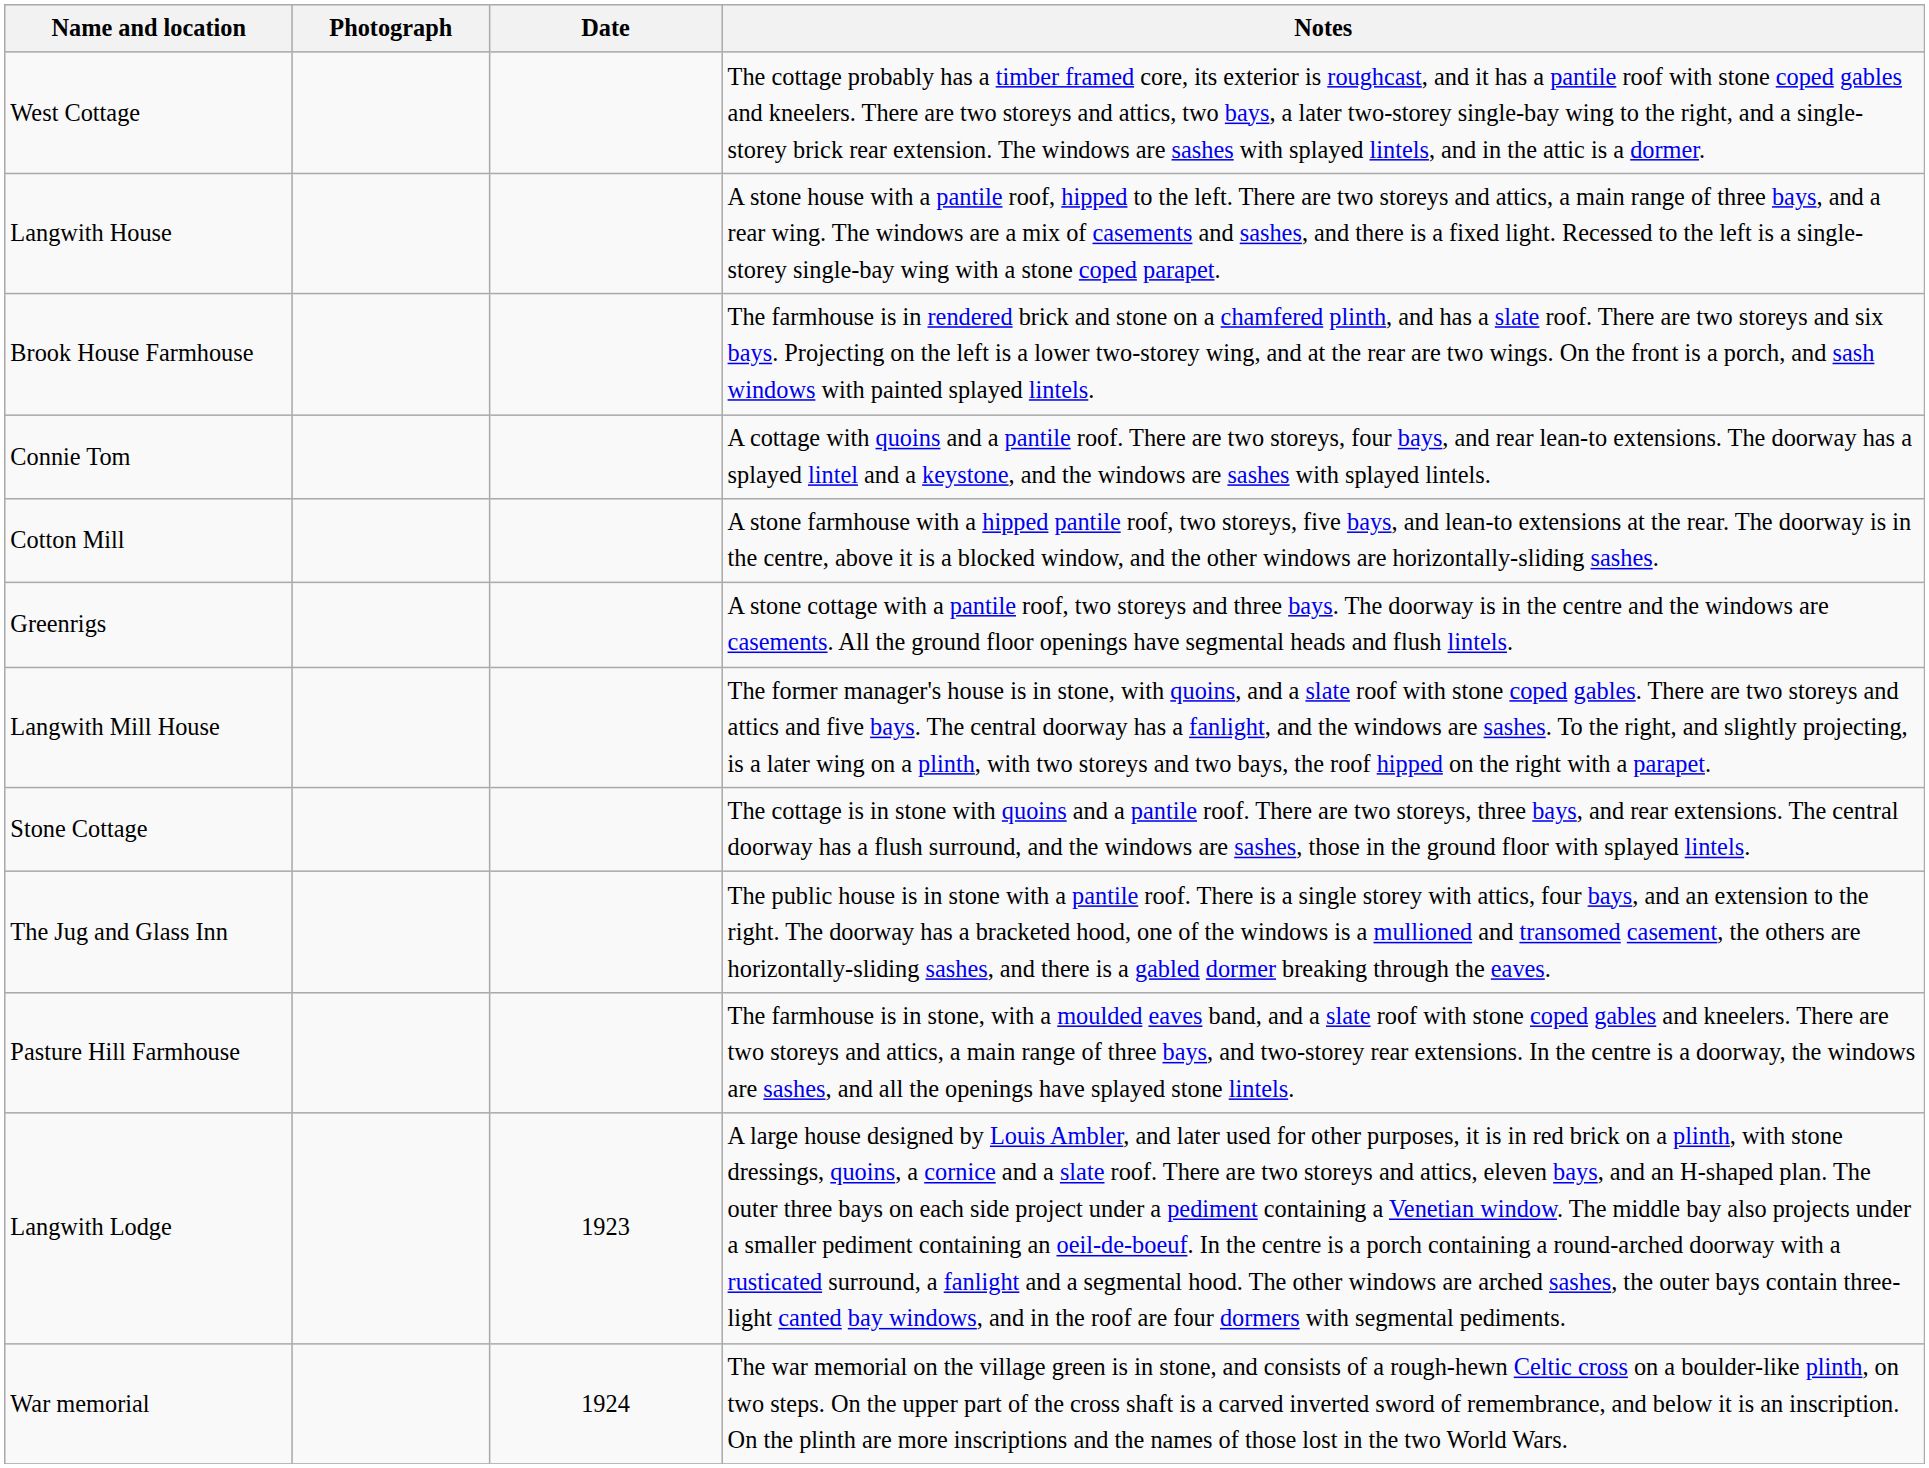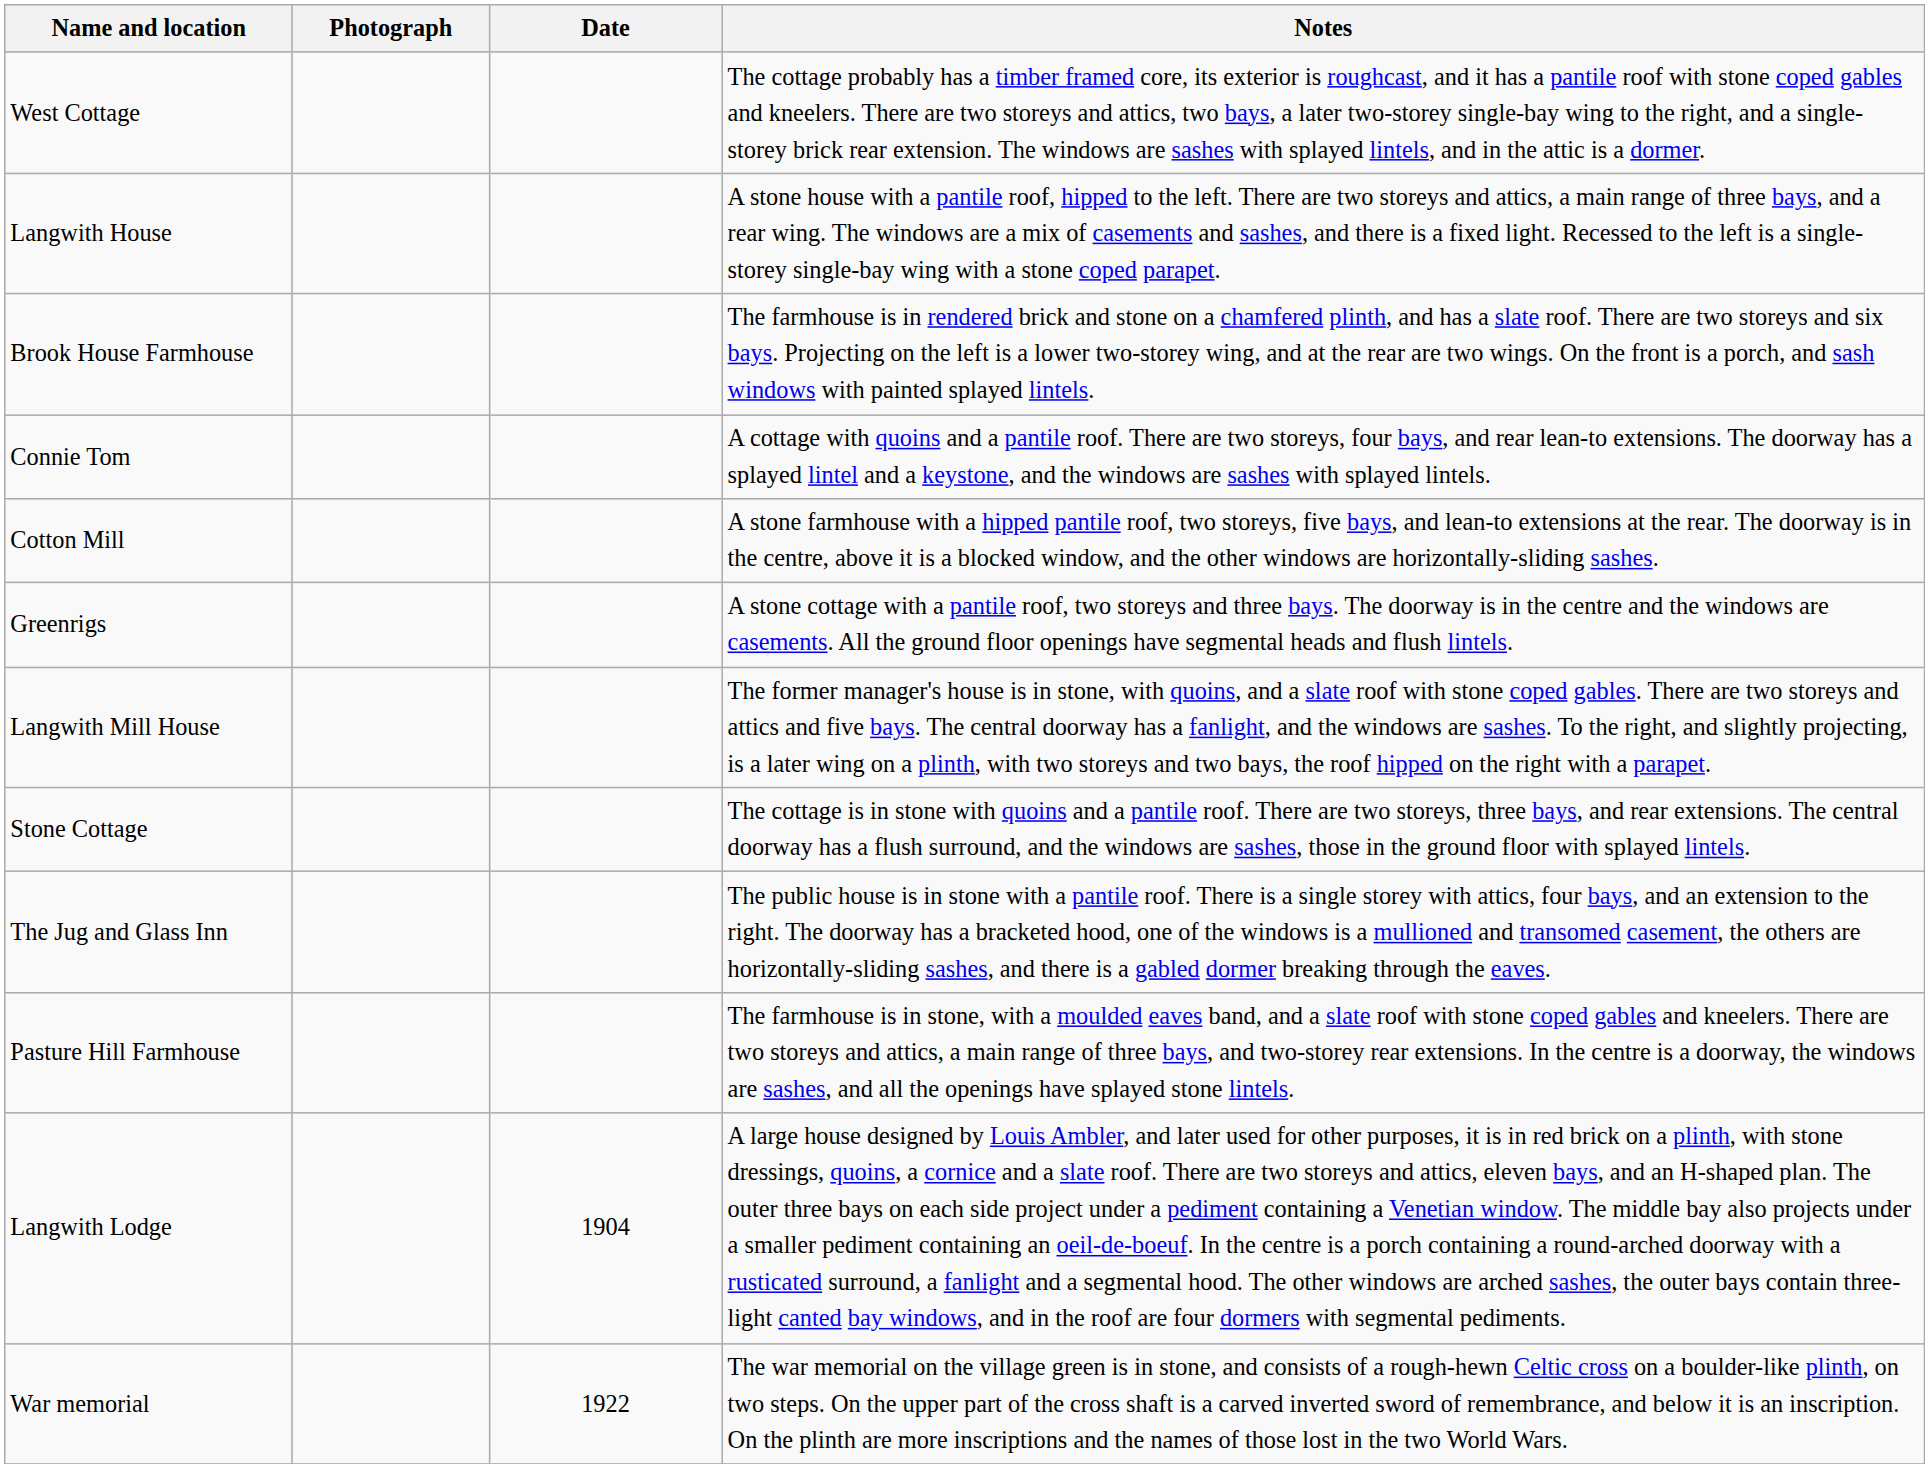Langwith Lodge | Date: 1923 -> 1904
War memorial | Date: 1924 -> 1922
